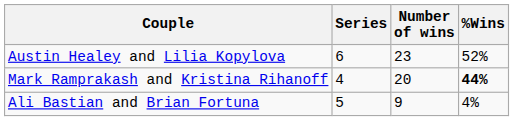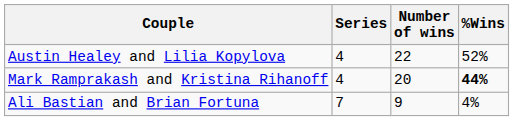Austin Healey and Lilia Kopylova | Series: 6 -> 4
Austin Healey and Lilia Kopylova | Number of wins: 23 -> 22
Ali Bastian and Brian Fortuna | Series: 5 -> 7
